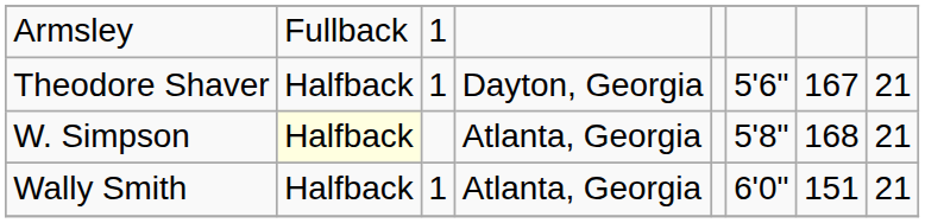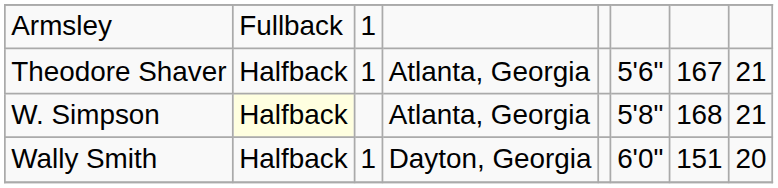Theodore Shaver | column 4: Dayton, Georgia -> Atlanta, Georgia
Wally Smith | column 4: Atlanta, Georgia -> Dayton, Georgia
Wally Smith | column 8: 21 -> 20
